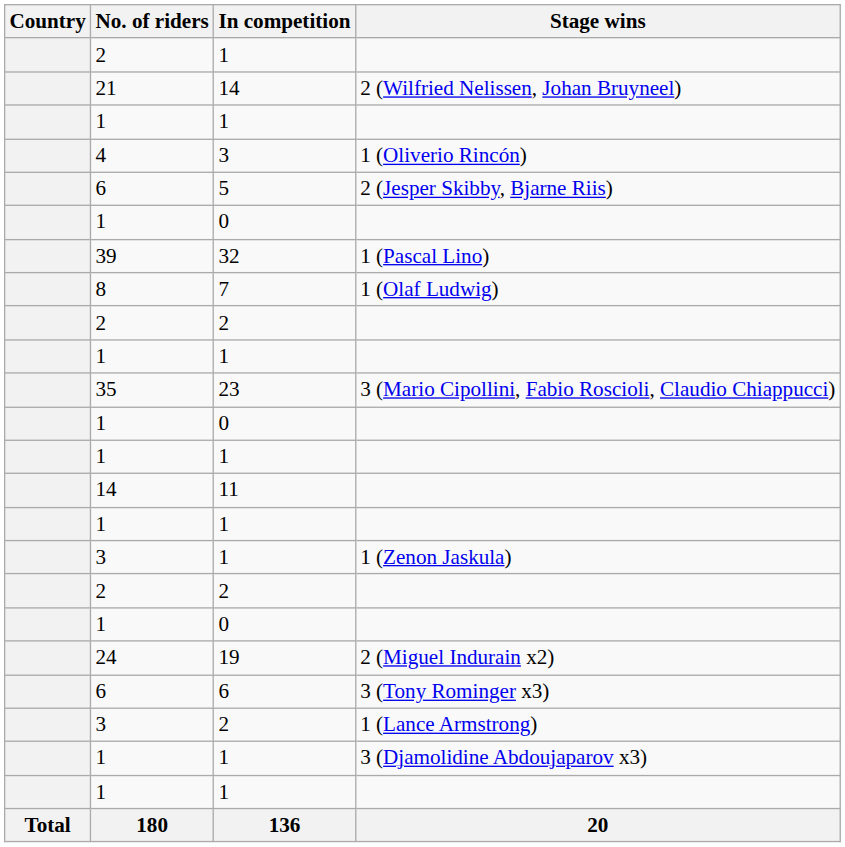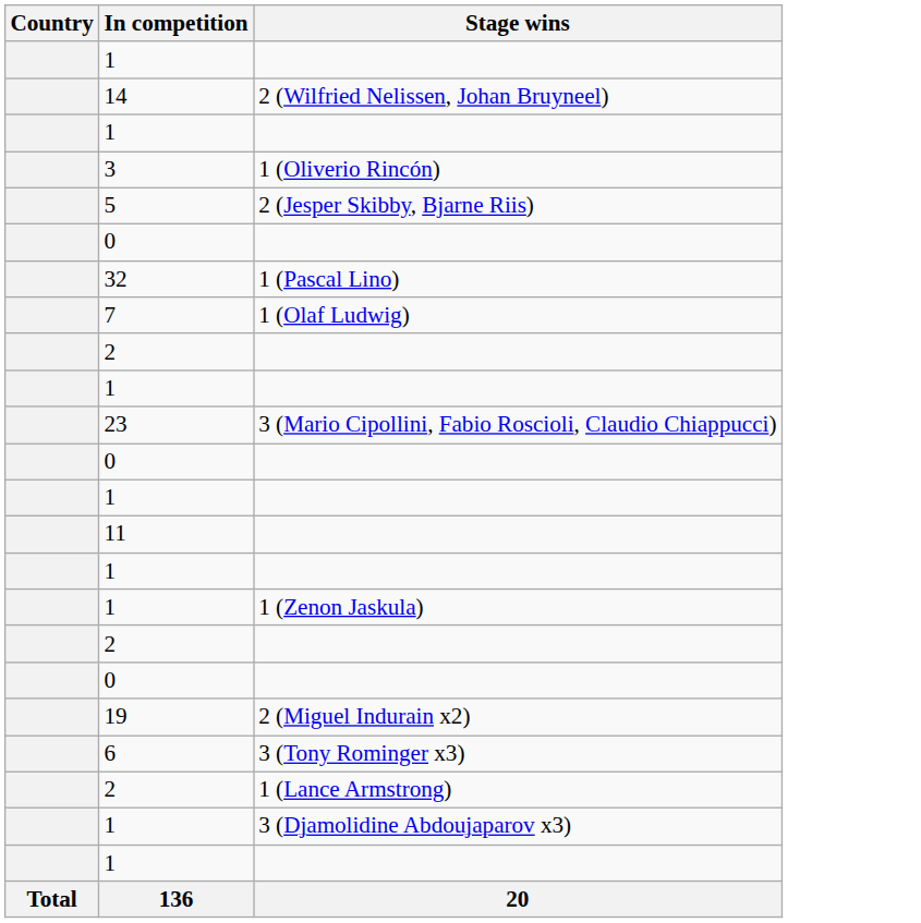- column: No. of riders | 2 | 21 | 1 | 4 | 6 | 1 | 39 | 8 | 2 | 1 | 35 | 1 | 1 | 14 | 1 | 3 | 2 | 1 | 24 | 6 | 3 | 1 | 1 | 180
